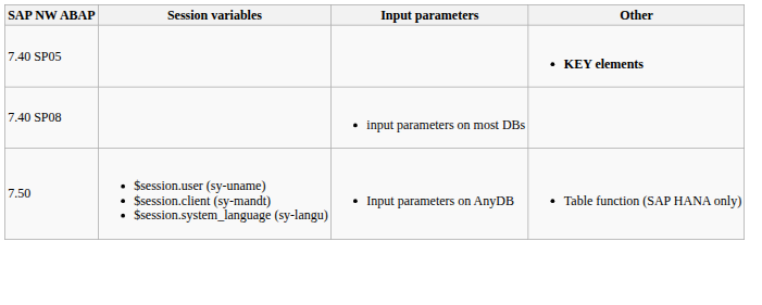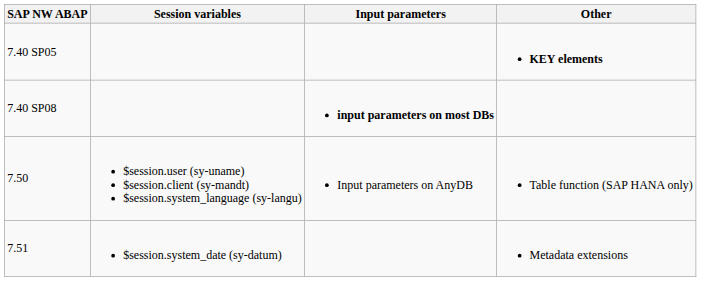7.40 SP08 | Input parameters: normal -> bold
+ row: 7.51 | $session.system_date (sy-datum) | Metadata extensions
